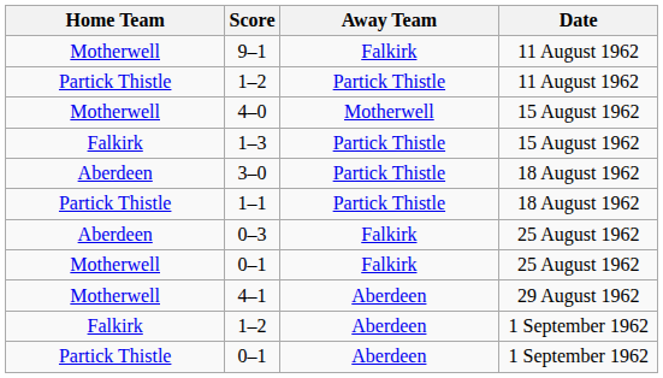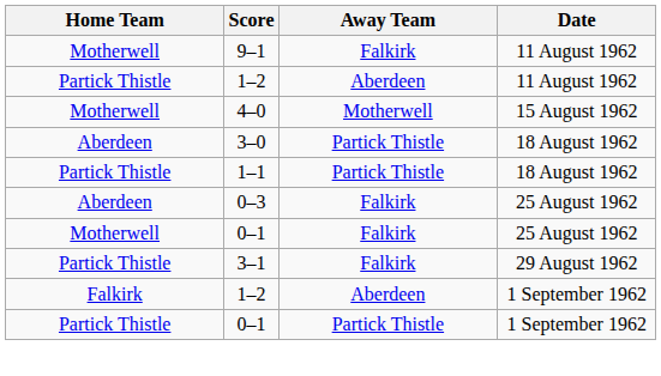1–2 / 11 August 1962 | Away Team: Partick Thistle -> Aberdeen
- row: Falkirk | 1–3 | Partick Thistle | 15 August 1962
- row: Motherwell | 4–1 | Aberdeen | 29 August 1962
+ row: Partick Thistle | 3–1 | Falkirk | 29 August 1962
0–1 / 1 September 1962 | Away Team: Aberdeen -> Partick Thistle
